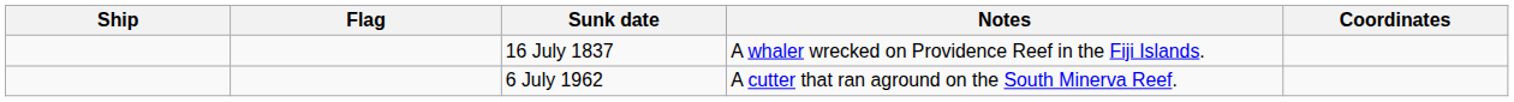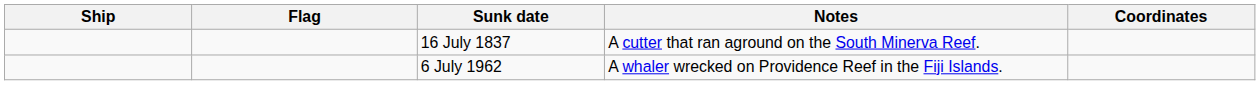16 July 1837 | Notes: A whaler wrecked on Providence Reef in the Fiji Islands. -> A cutter that ran aground on the South Minerva Reef.
6 July 1962 | Notes: A cutter that ran aground on the South Minerva Reef. -> A whaler wrecked on Providence Reef in the Fiji Islands.
